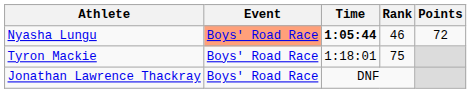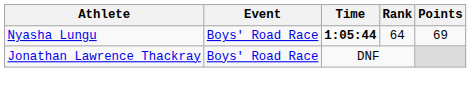Nyasha Lungu | Event: lightsalmon background -> no background
Nyasha Lungu | Rank: 46 -> 64
Nyasha Lungu | Points: 72 -> 69
- row: Tyron Mackie | Boys' Road Race | 1:18:01 | 75
